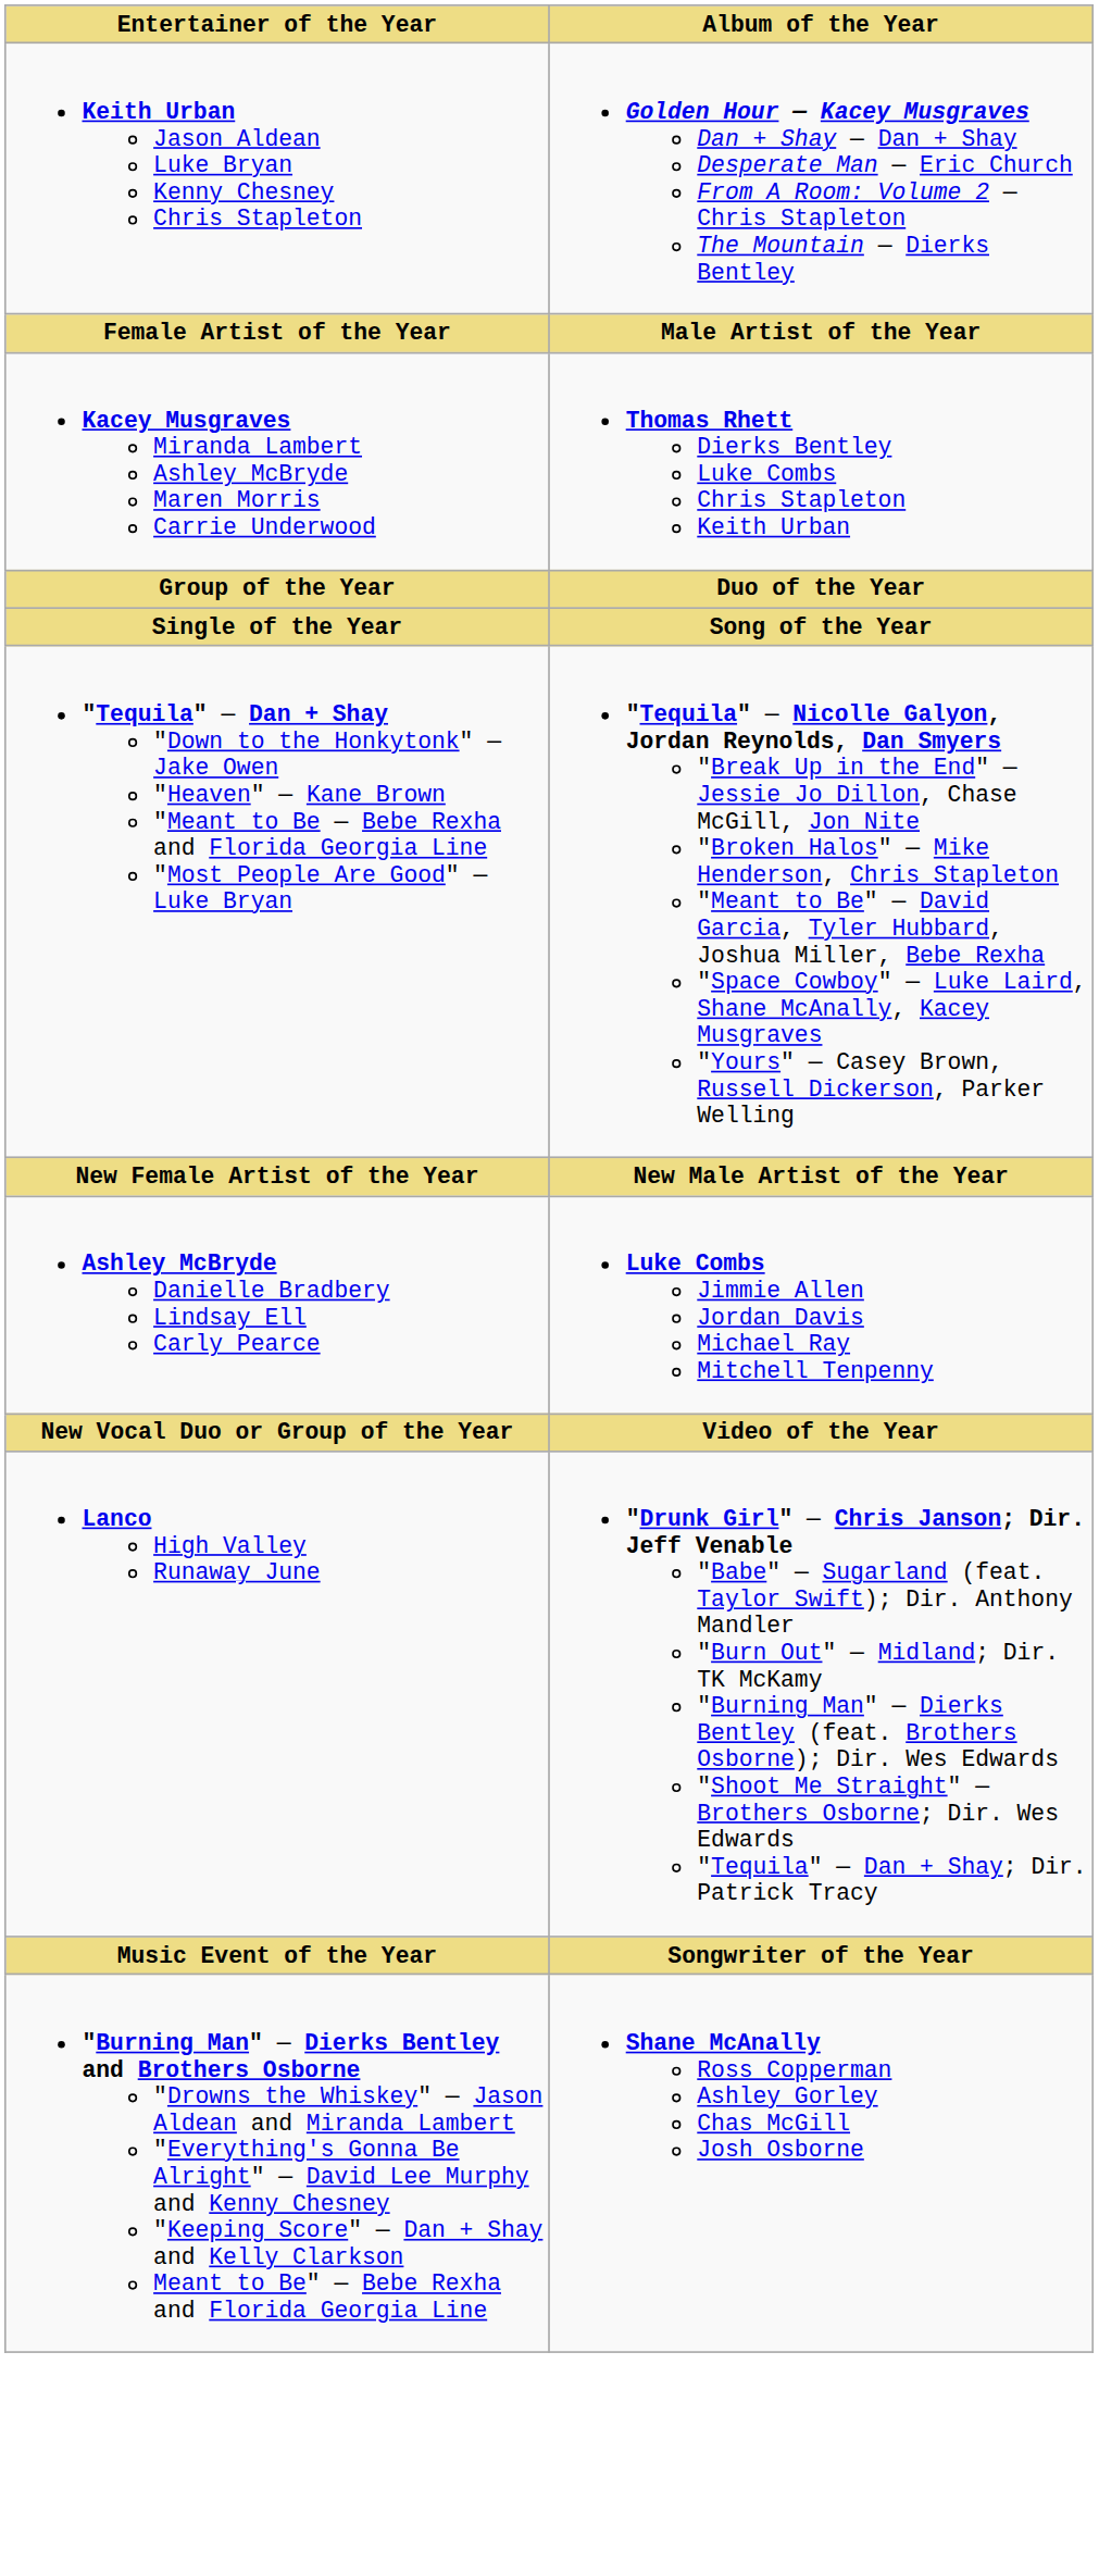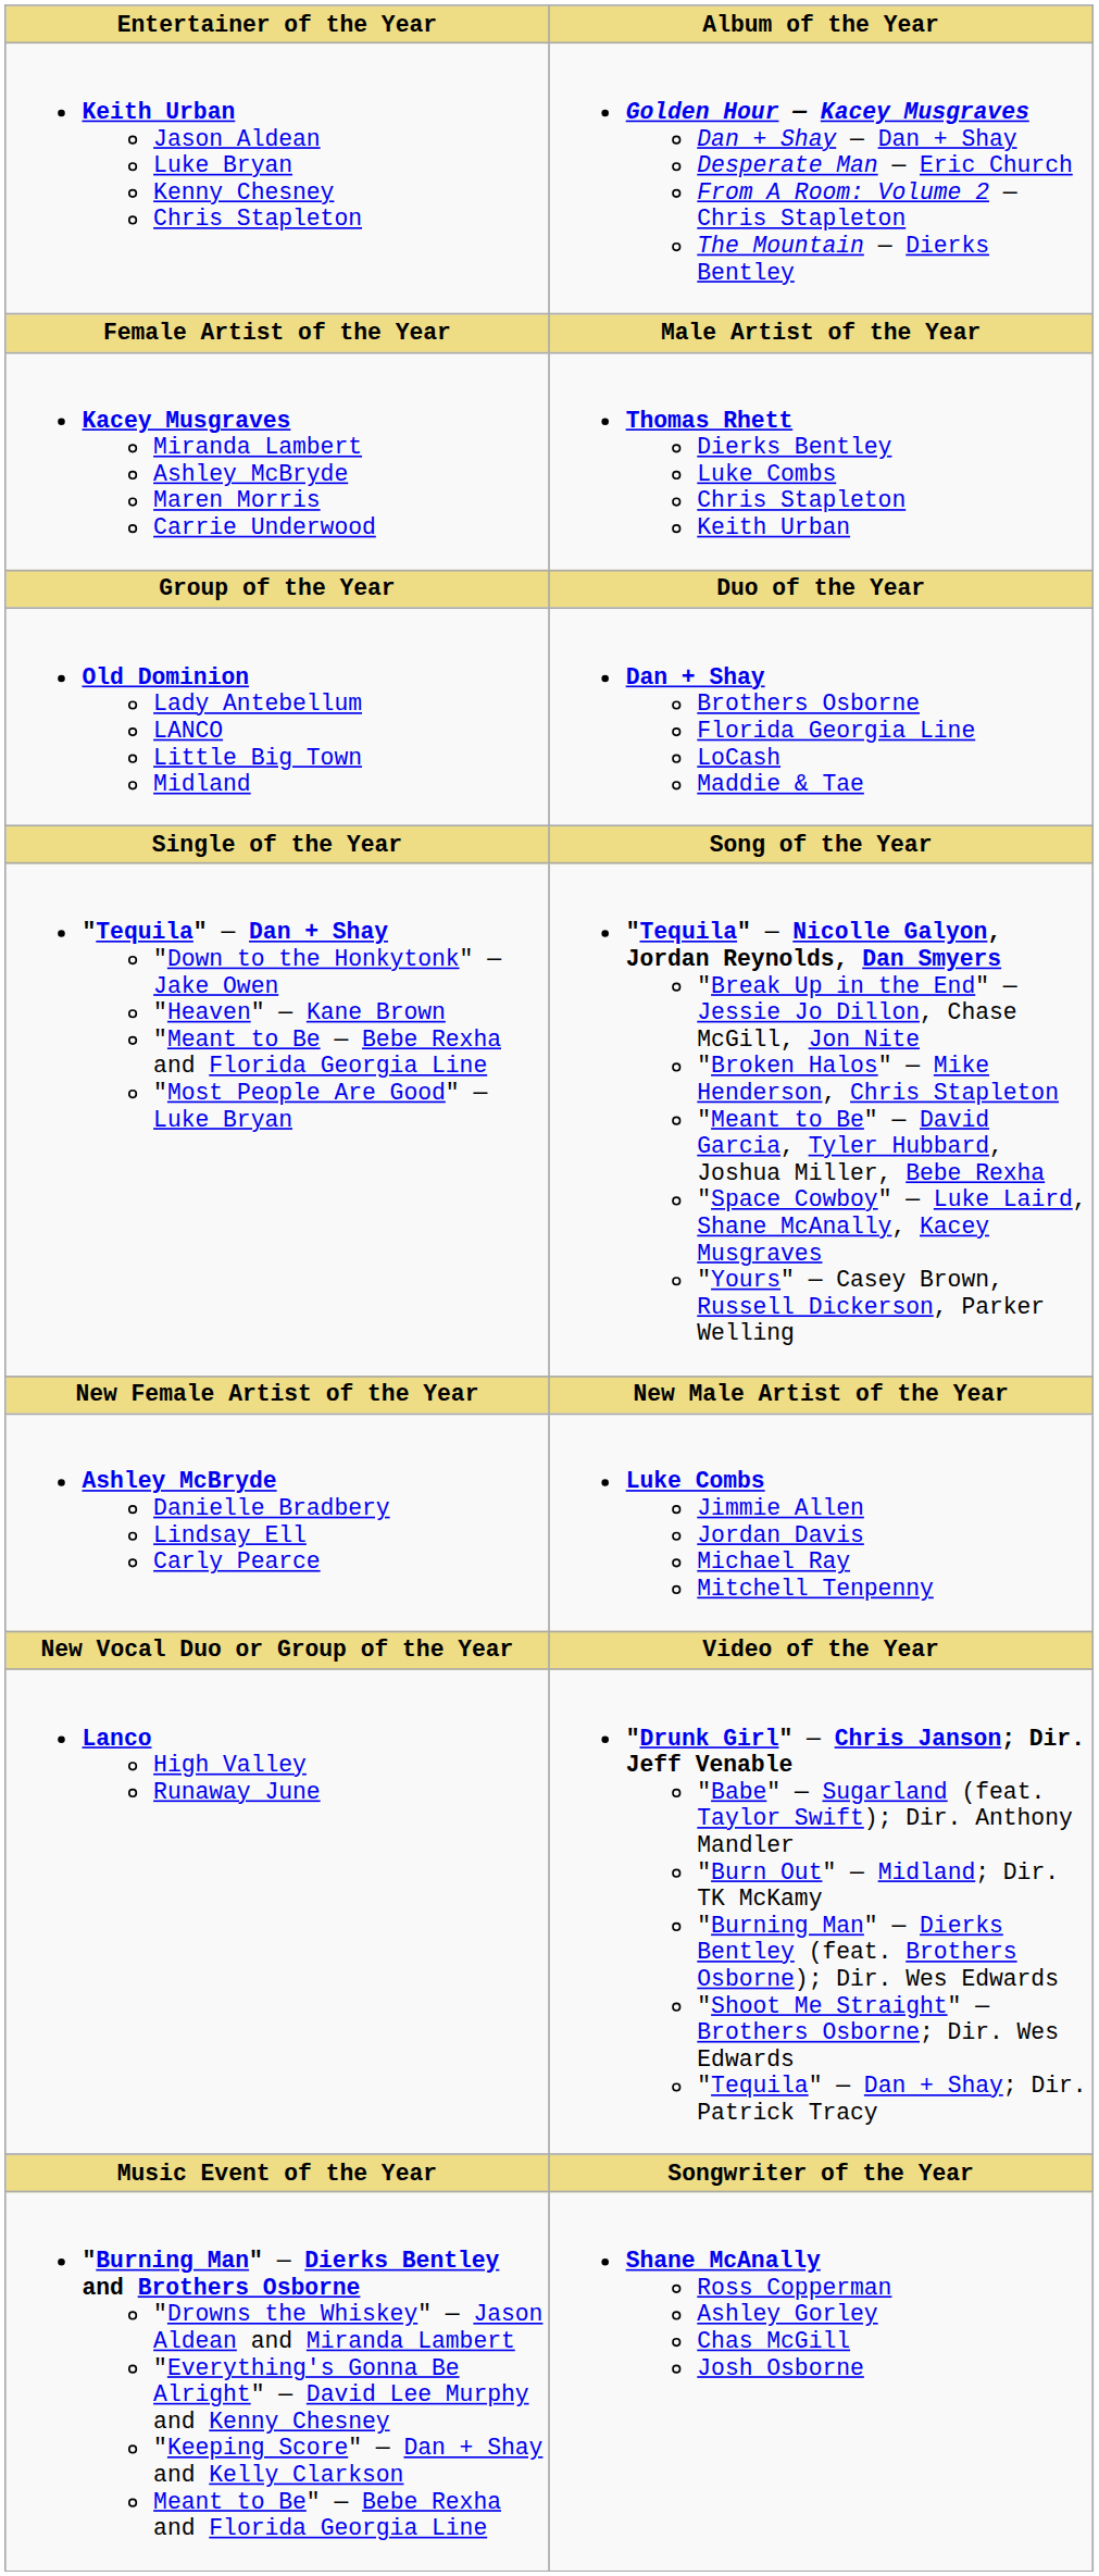+ row: Old Dominion Lady Antebellum LANCO Little Big Town Midland | Dan + Shay Brothers Osborne Florida Georgia Line LoCash Maddie & Tae
